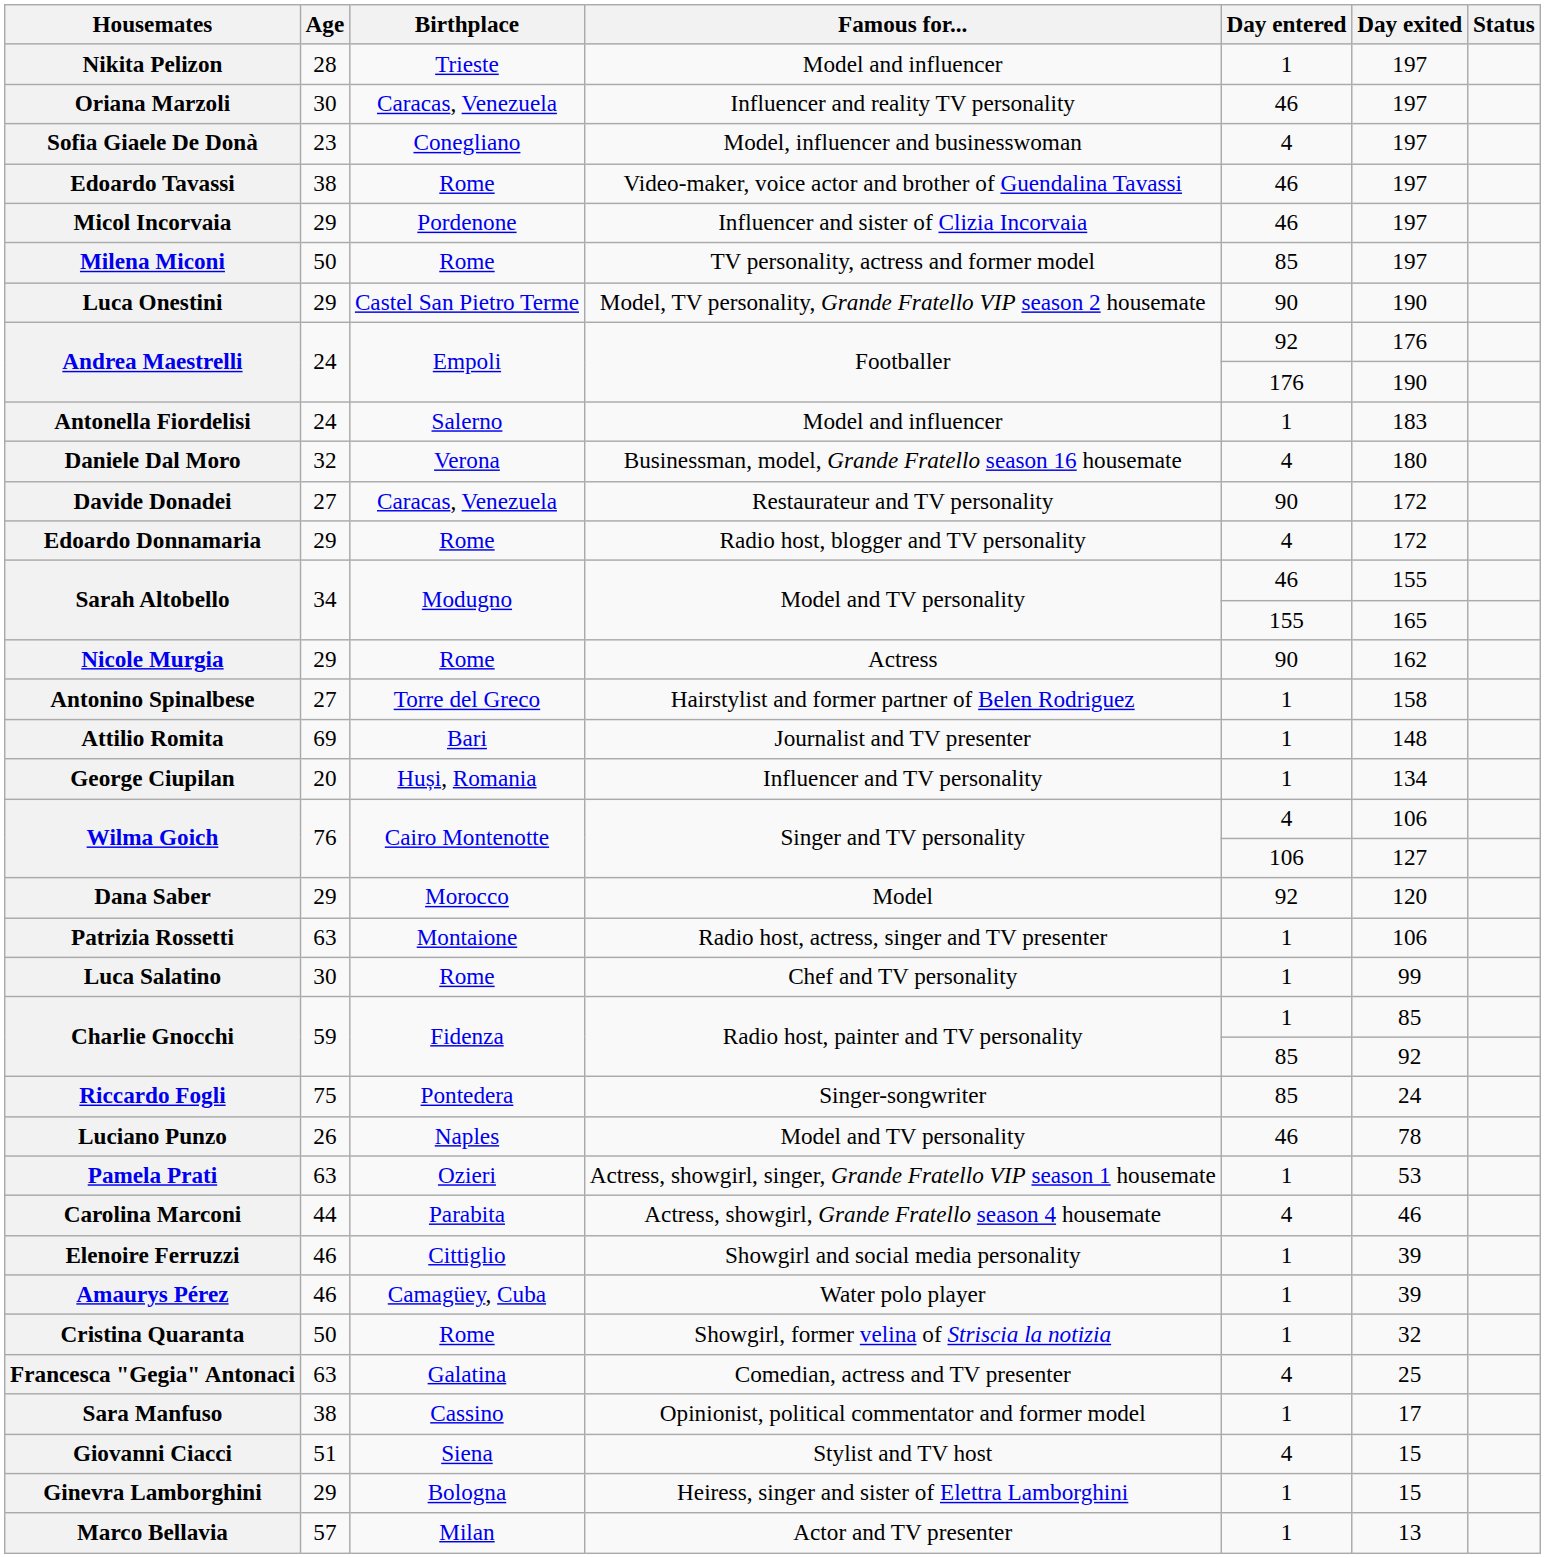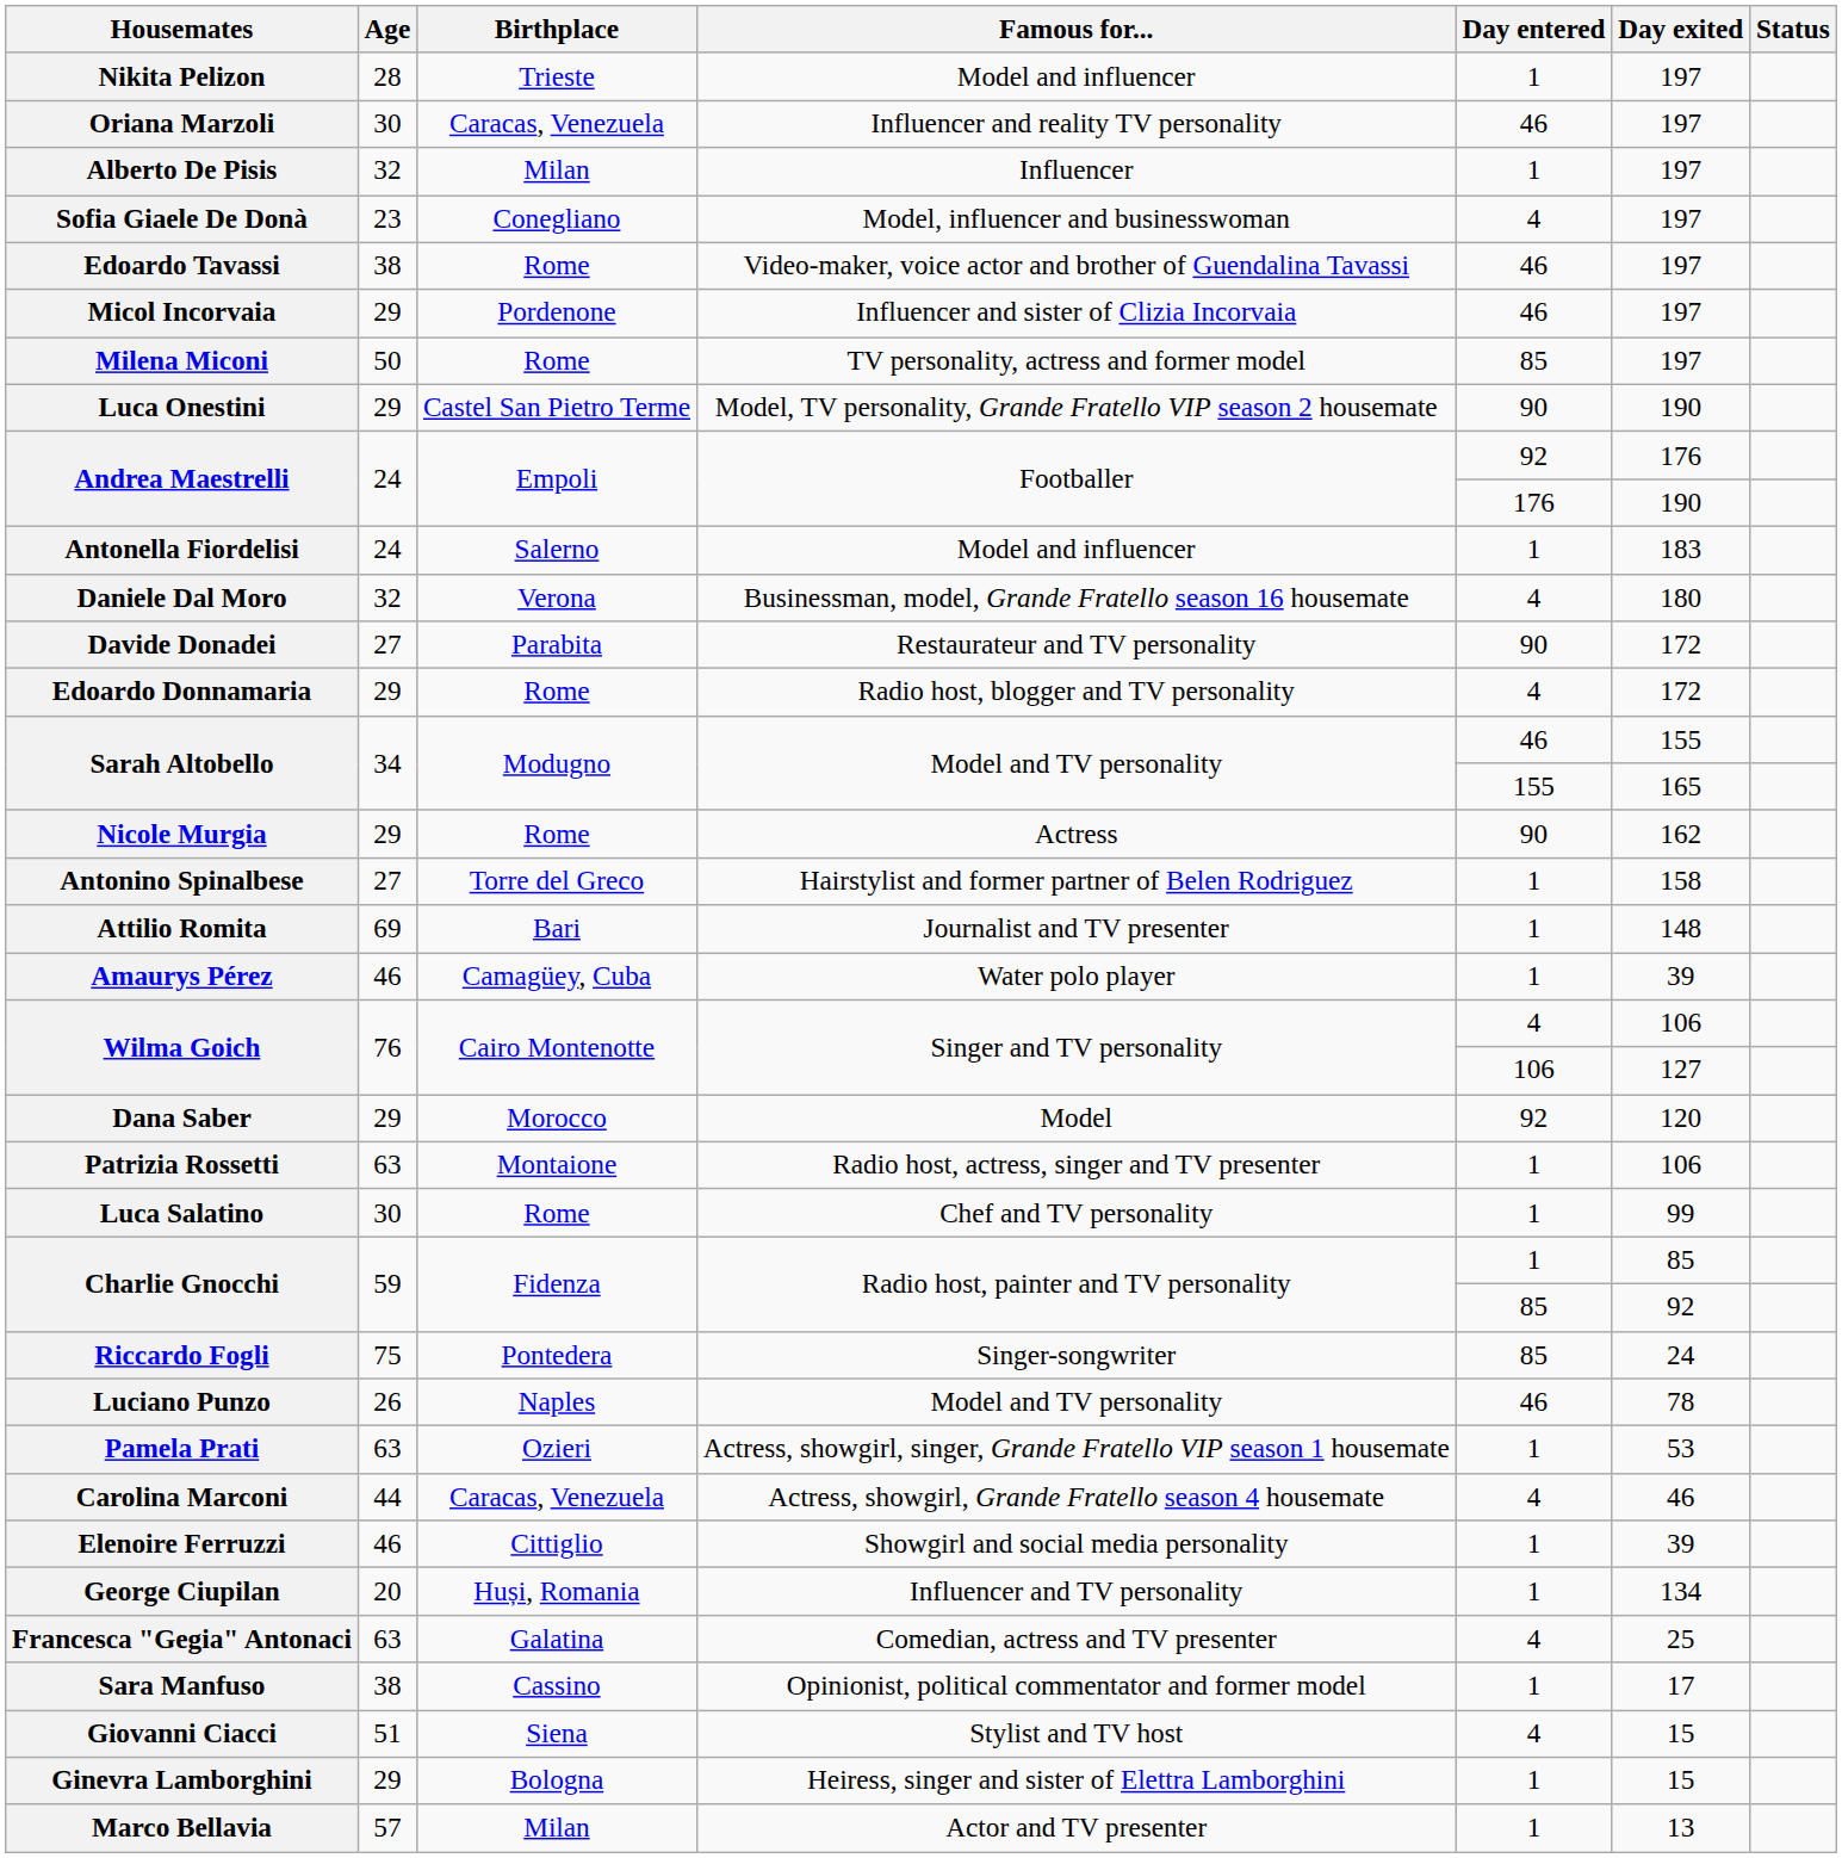+ row: Alberto De Pisis | 32 | Milan | Influencer | 1 | 197
Davide Donadei | Birthplace: Caracas, Venezuela -> Parabita
rows swapped: George Ciupilan <-> Amaurys Pérez
Carolina Marconi | Birthplace: Parabita -> Caracas, Venezuela
- row: Cristina Quaranta | 50 | Rome | Showgirl, former velina of Striscia la notizia | 1 | 32
